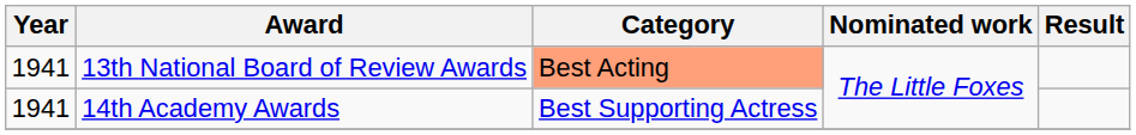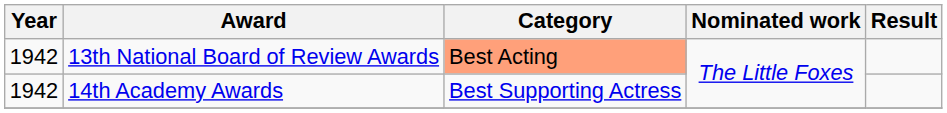13th National Board of Review Awards | Year: 1941 -> 1942
14th Academy Awards | Year: 1941 -> 1942
